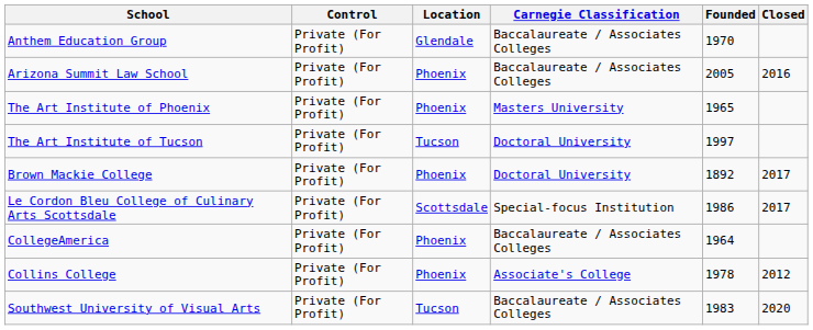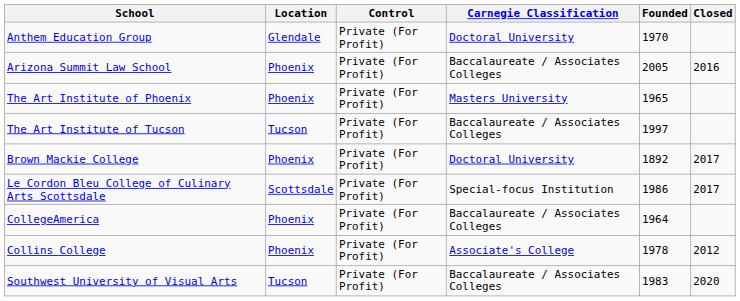columns swapped: Location <-> Control
Anthem Education Group | Carnegie Classification: Baccalaureate / Associates Colleges -> Doctoral University
The Art Institute of Tucson | Carnegie Classification: Doctoral University -> Baccalaureate / Associates Colleges
